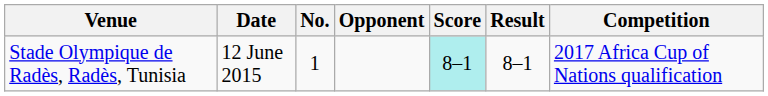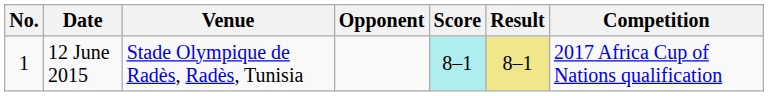columns swapped: No. <-> Venue
12 June 2015 | Result: no background -> khaki background
